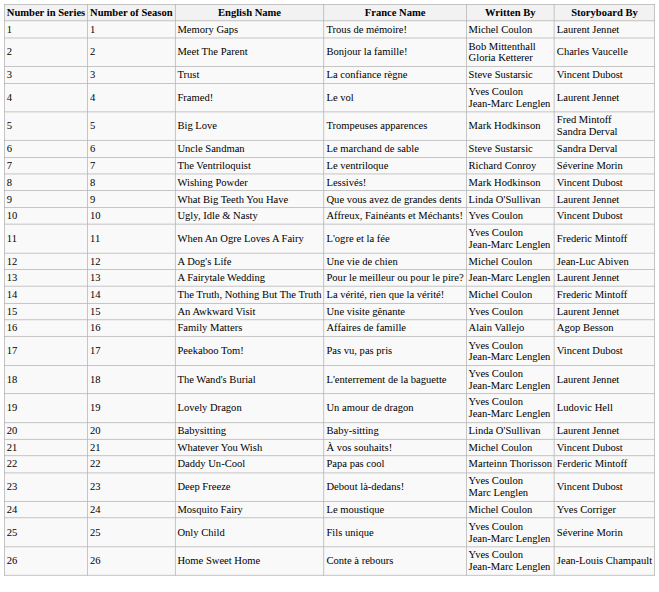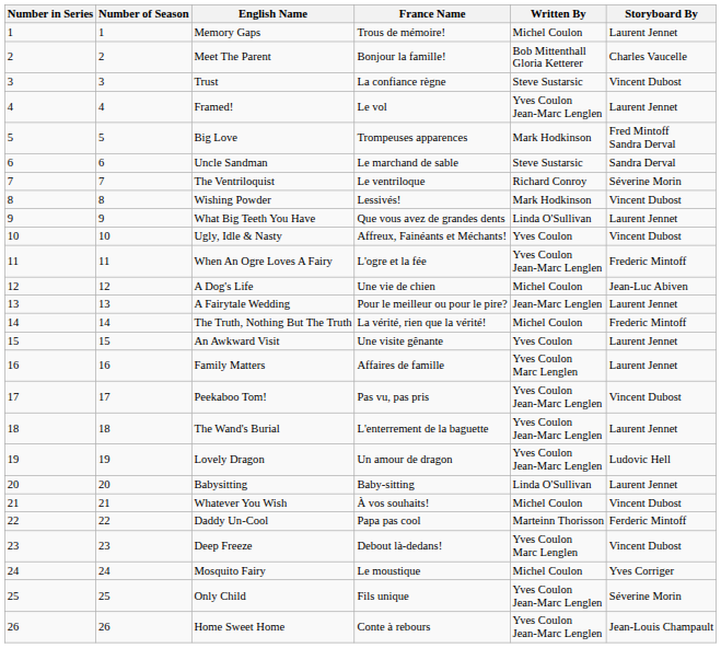Family Matters | Written By: Alain Vallejo -> Yves Coulon Marc Lenglen
Family Matters | Storyboard By: Agop Besson -> Laurent Jennet
